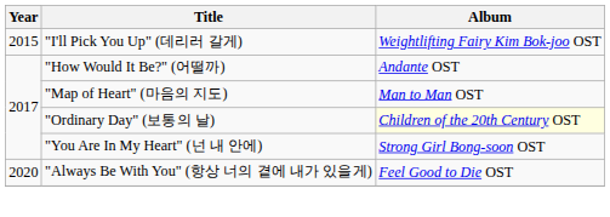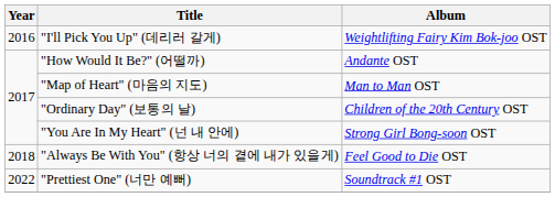"I'll Pick You Up" (데리러 갈게) | Year: 2015 -> 2016
"Ordinary Day" (보통의 날) | Album: lightyellow background -> no background
"Always Be With You" (항상 너의 곁에 내가 있을게) | Year: 2020 -> 2018
+ row: 2022 | "Prettiest One" (너만 예뻐) | Soundtrack #1 OST
